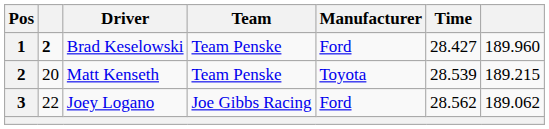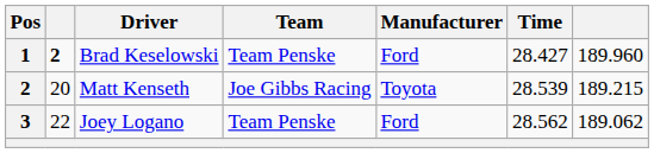Matt Kenseth | Team: Team Penske -> Joe Gibbs Racing
Joey Logano | Team: Joe Gibbs Racing -> Team Penske
